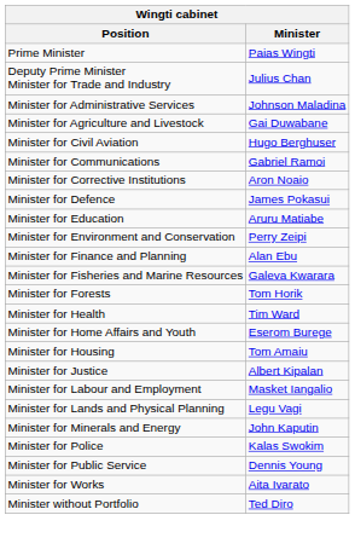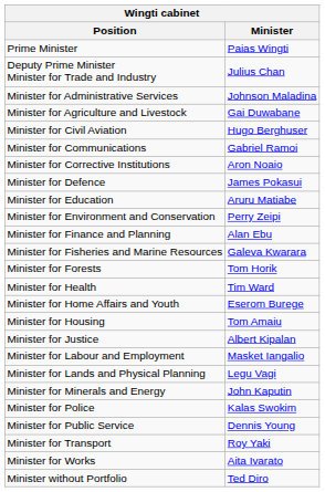+ row: Minister for Transport | Roy Yaki
